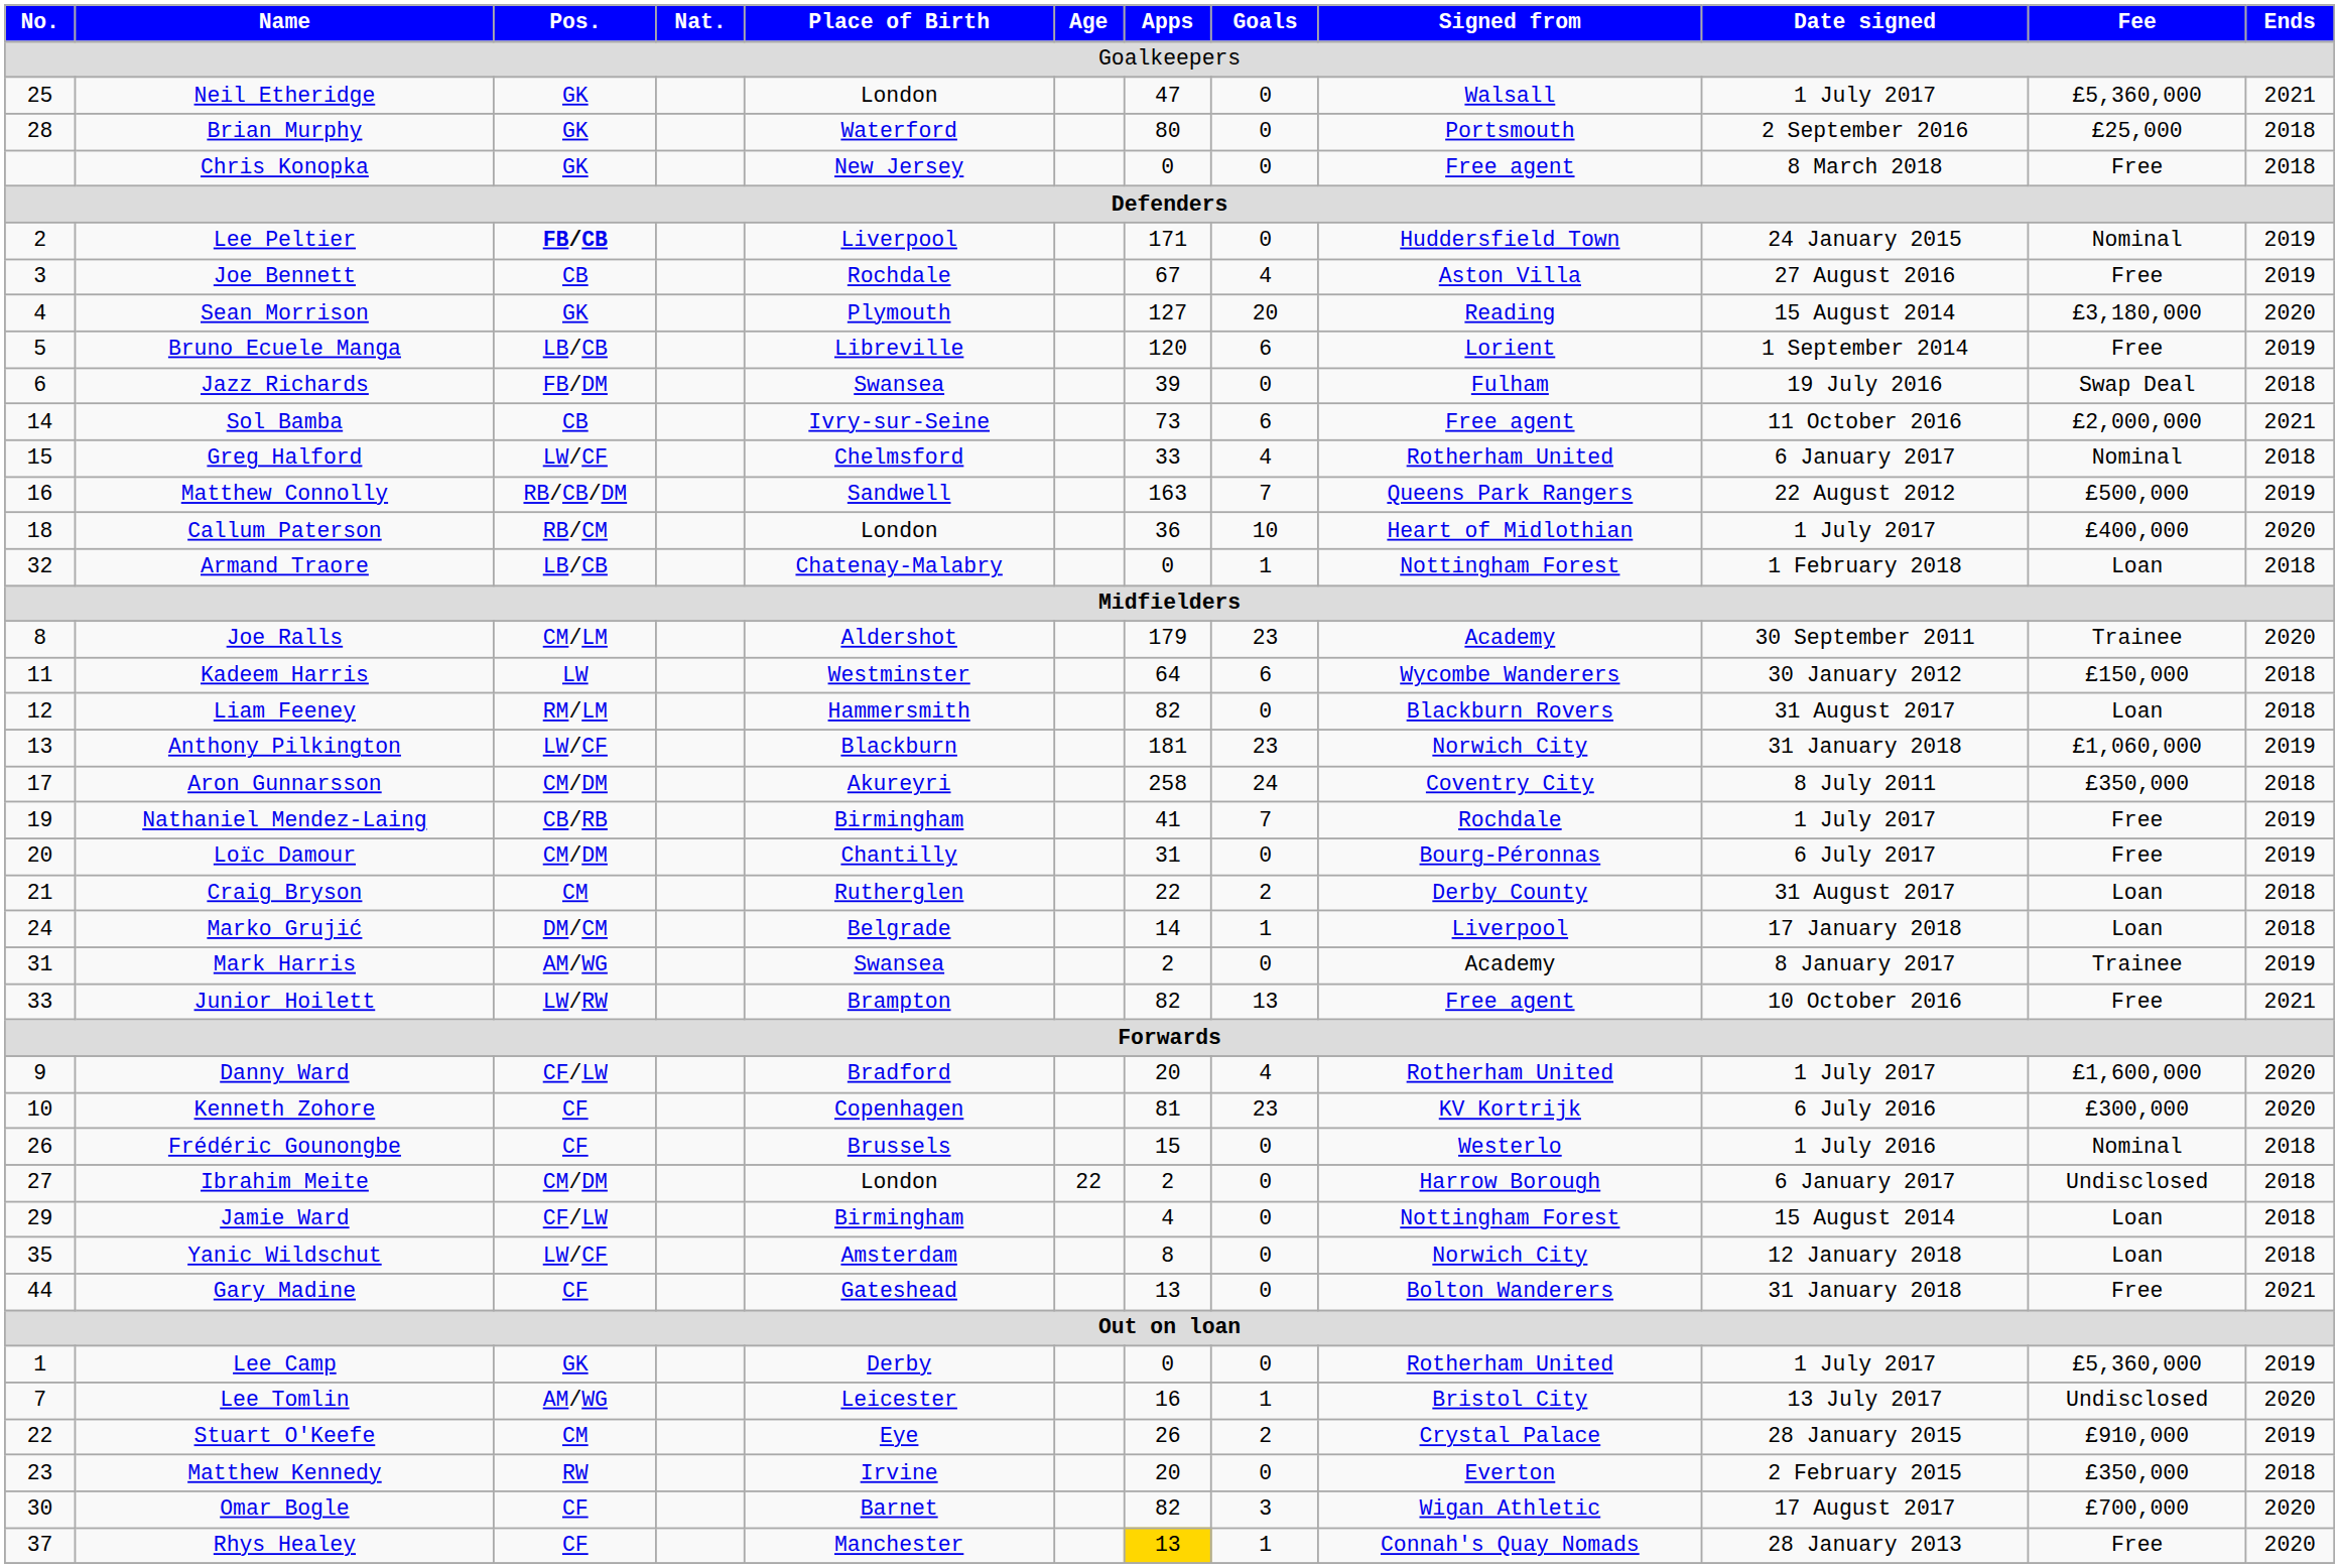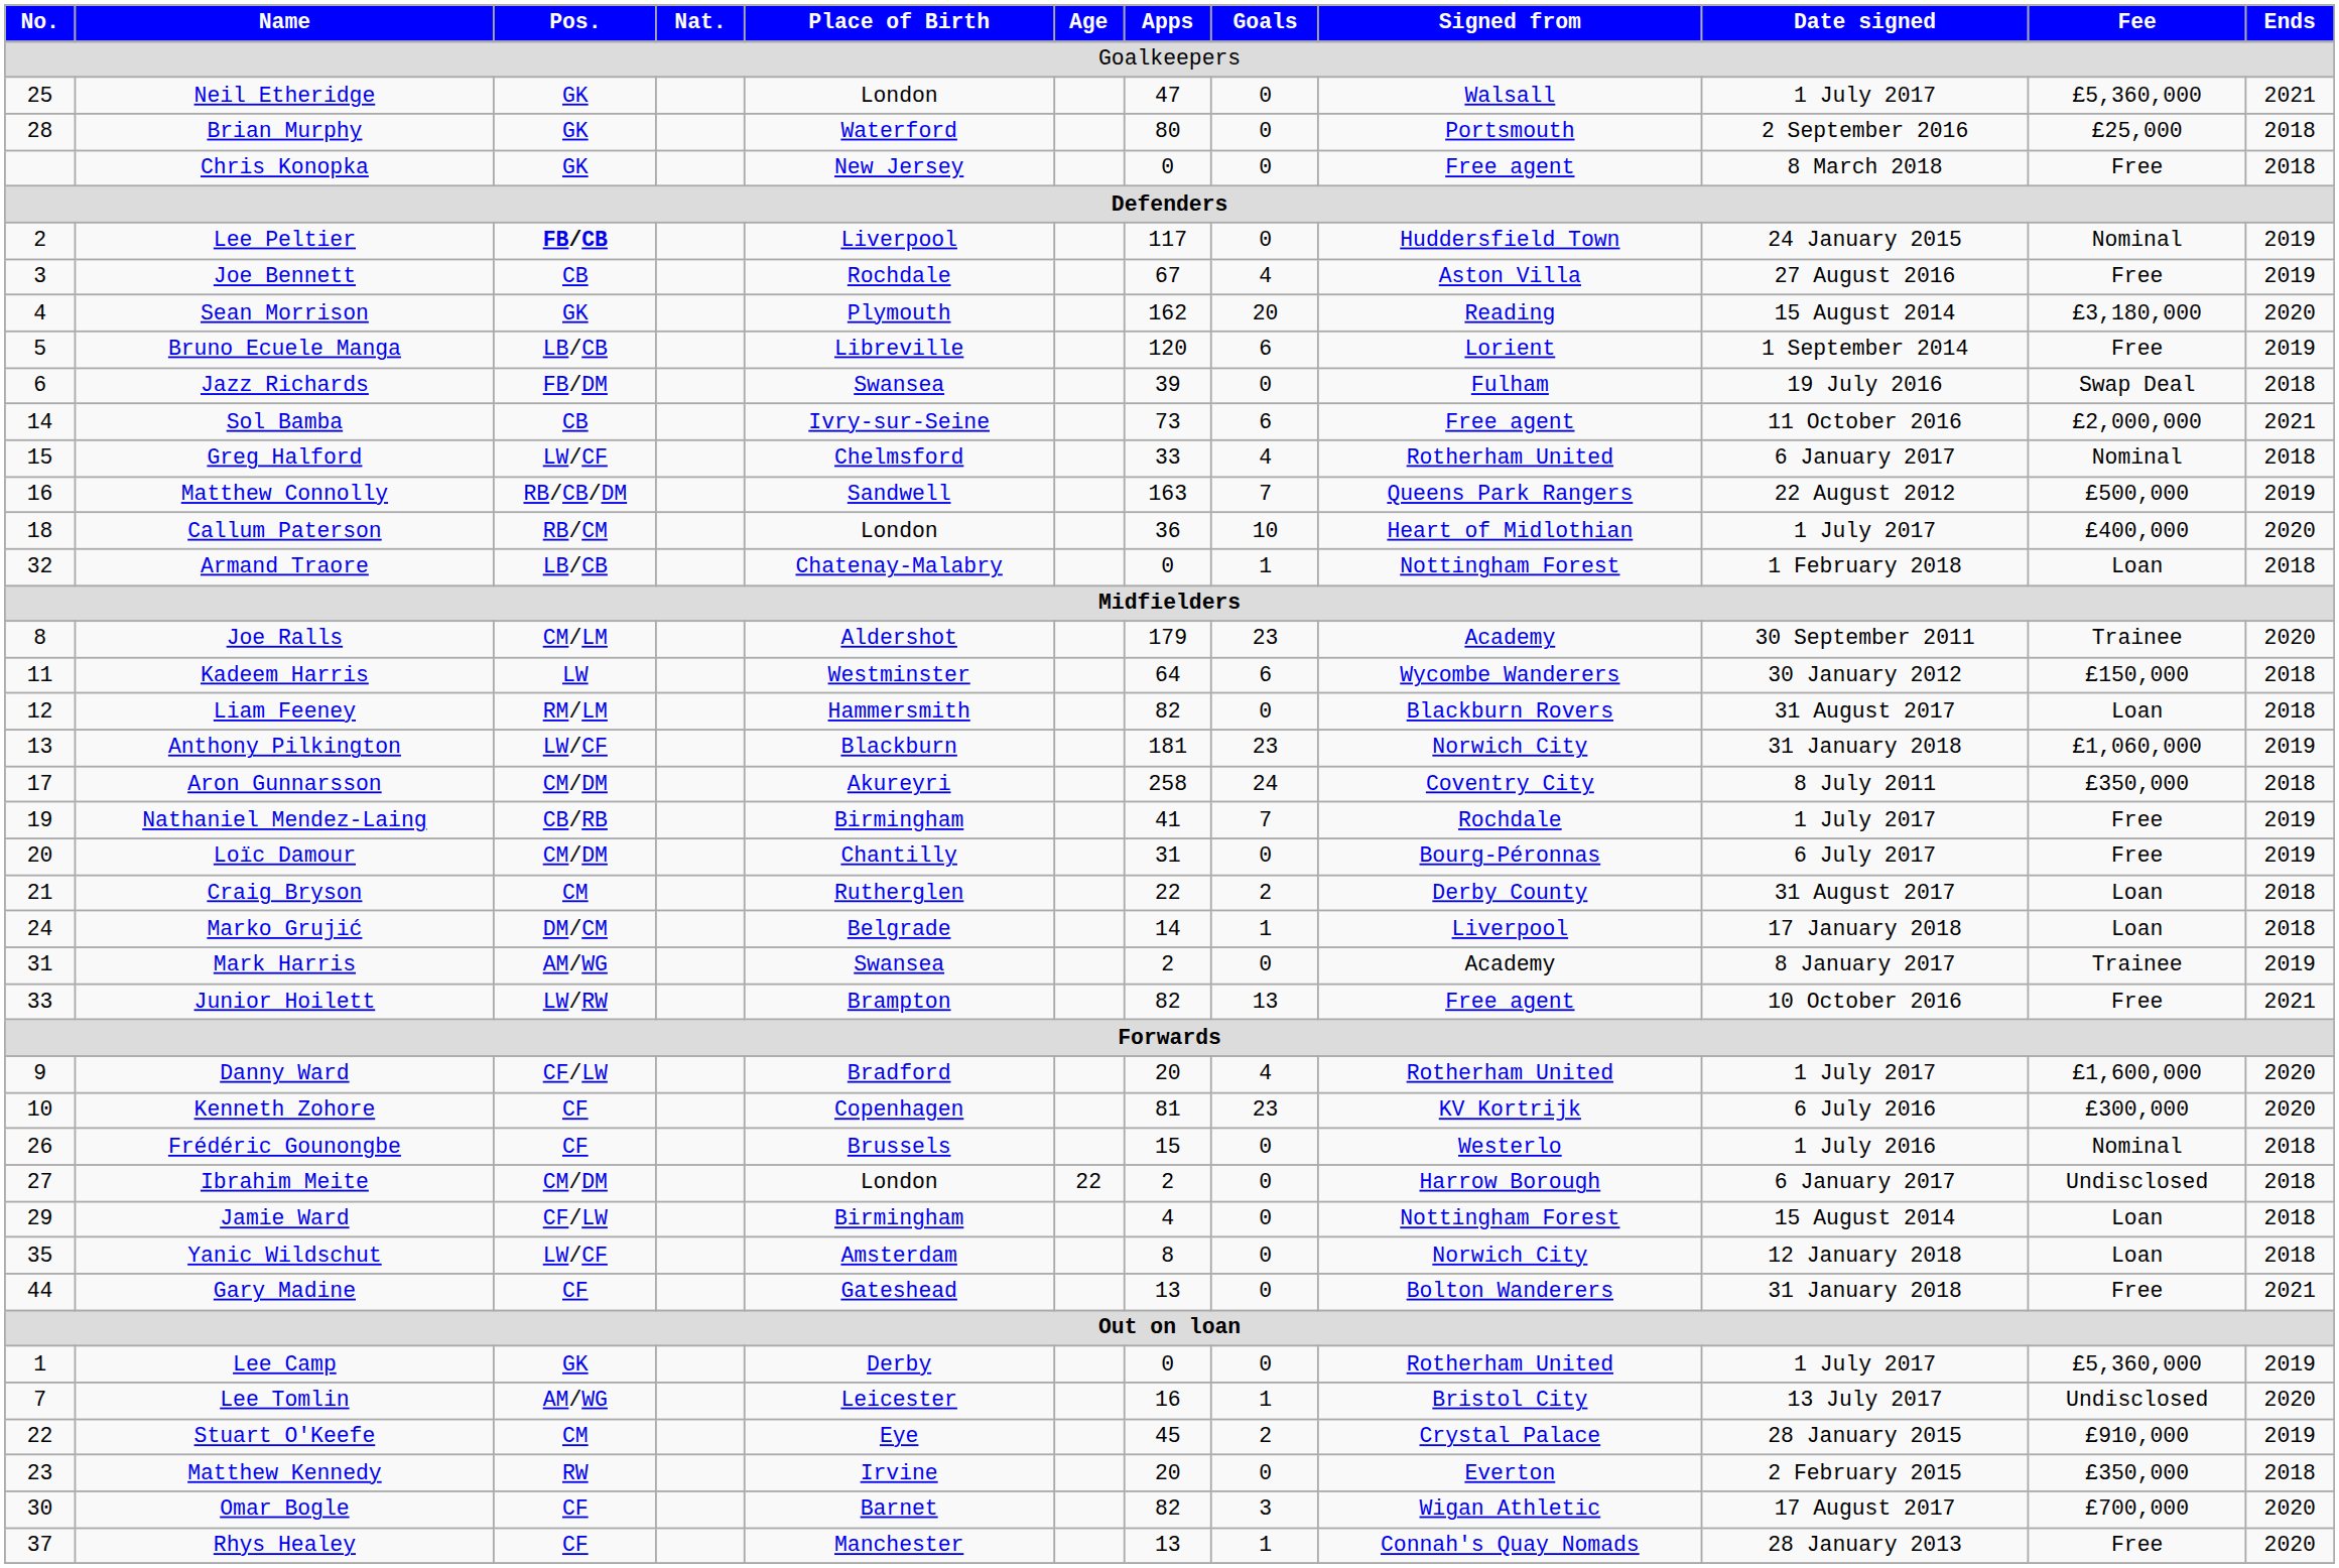Lee Peltier | Apps: 171 -> 117
Sean Morrison | Apps: 127 -> 162
Stuart O'Keefe | Apps: 26 -> 45
Rhys Healey | Apps: gold background -> no background
